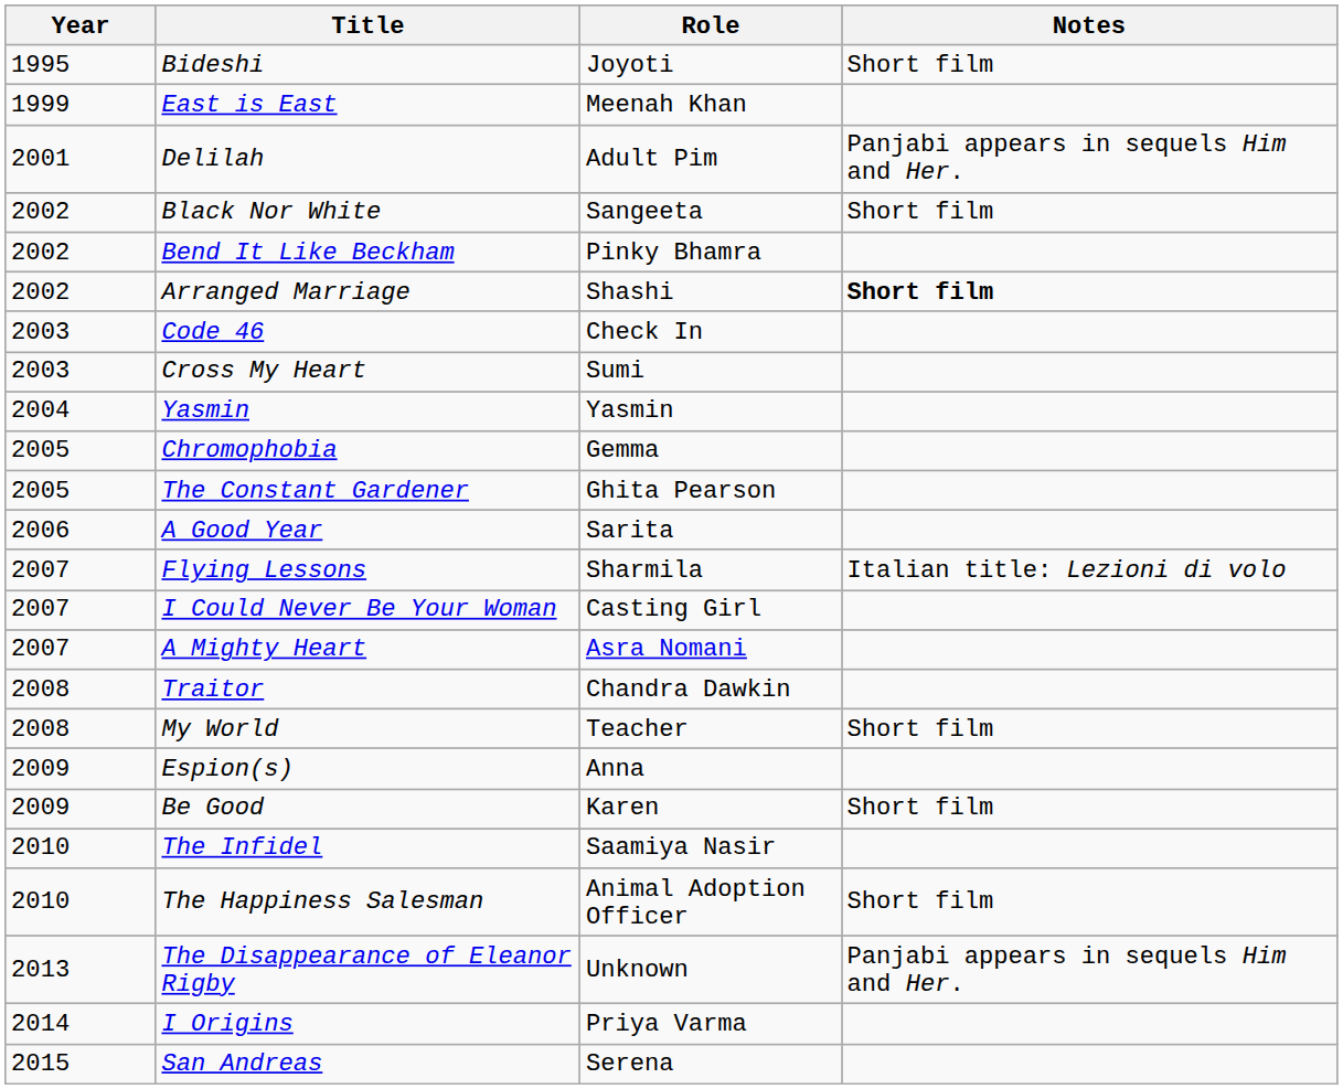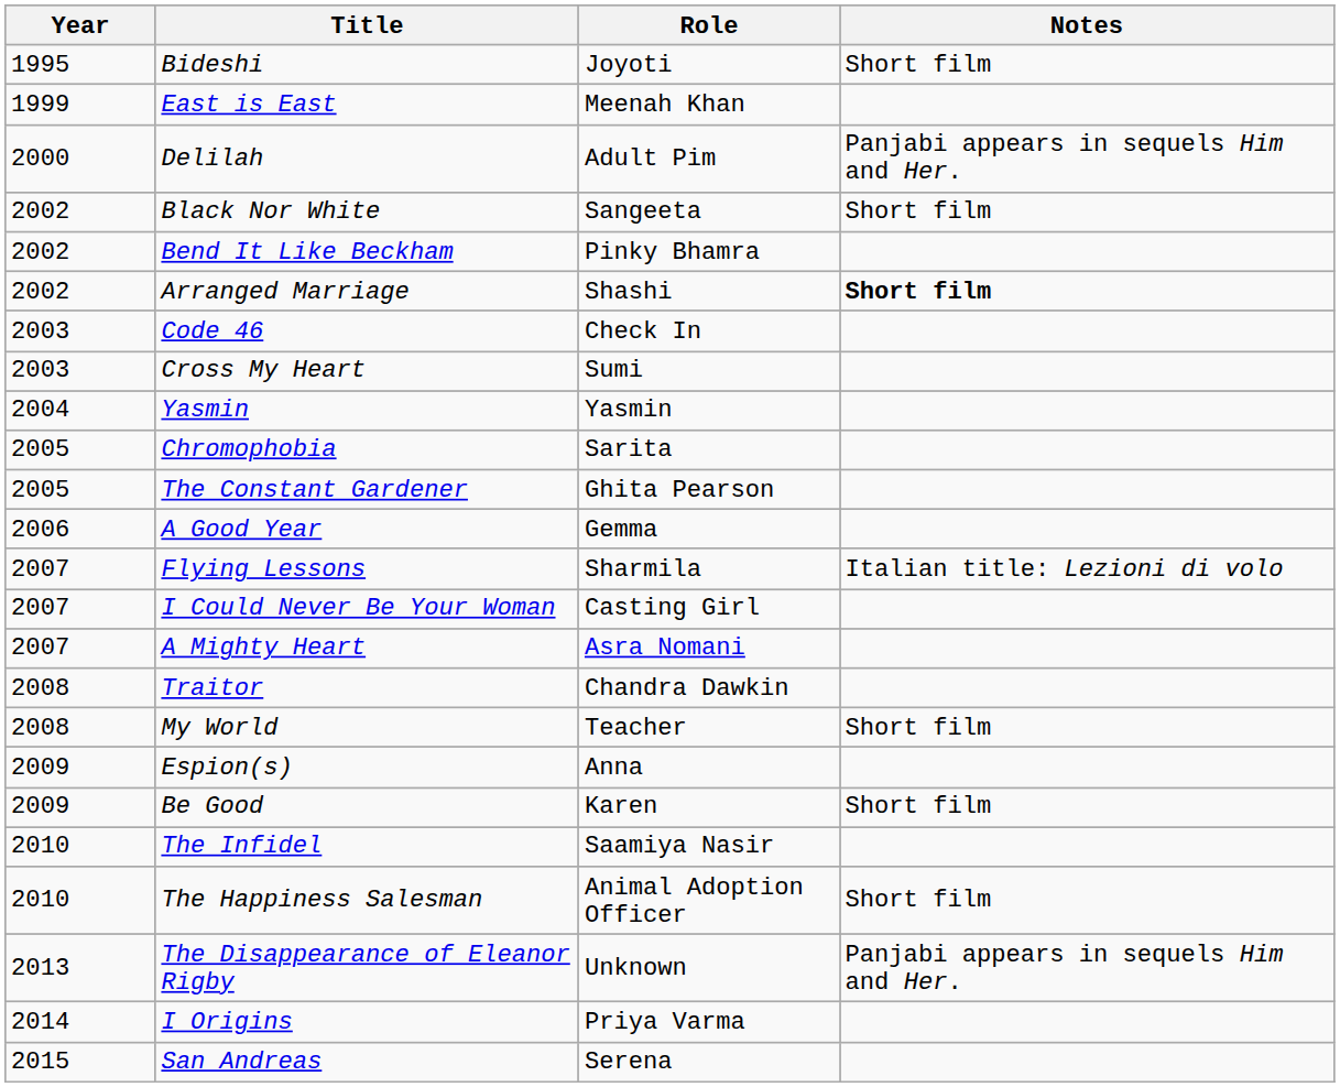Delilah | Year: 2001 -> 2000
Chromophobia | Role: Gemma -> Sarita
A Good Year | Role: Sarita -> Gemma
